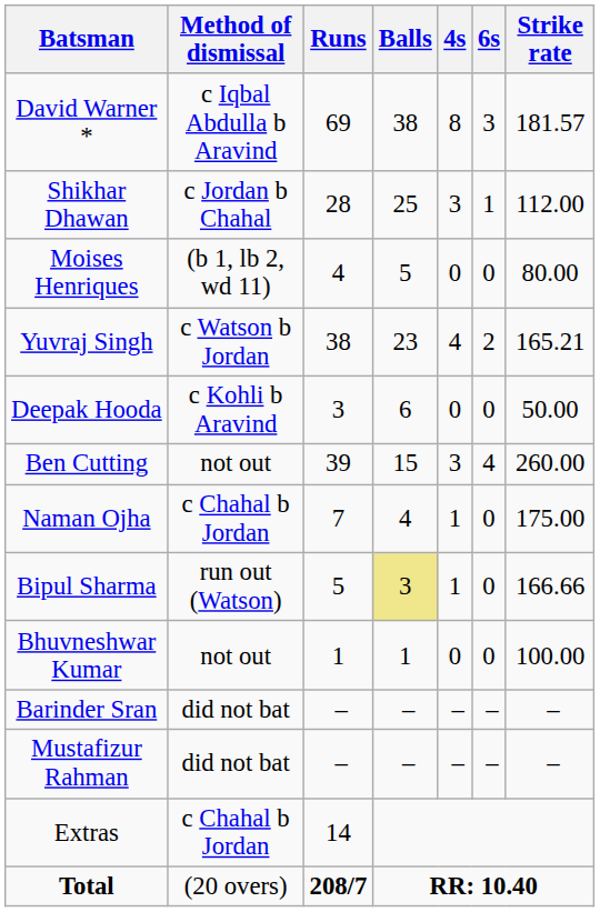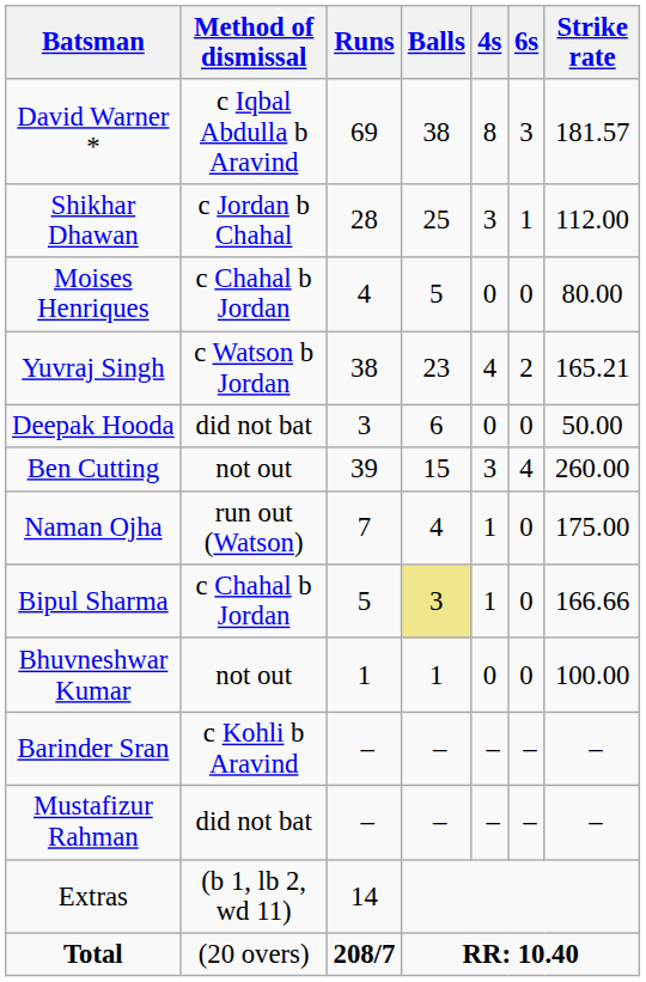Moises Henriques | Method of dismissal: (b 1, lb 2, wd 11) -> c Chahal b Jordan
Deepak Hooda | Method of dismissal: c Kohli b Aravind -> did not bat
Naman Ojha | Method of dismissal: c Chahal b Jordan -> run out (Watson)
Bipul Sharma | Method of dismissal: run out (Watson) -> c Chahal b Jordan
Barinder Sran | Method of dismissal: did not bat -> c Kohli b Aravind
Extras | Method of dismissal: c Chahal b Jordan -> (b 1, lb 2, wd 11)
